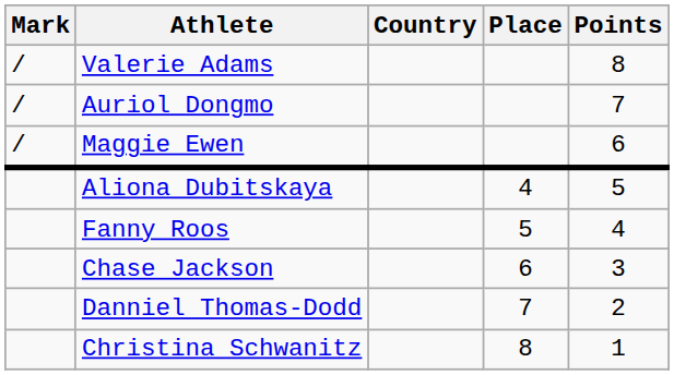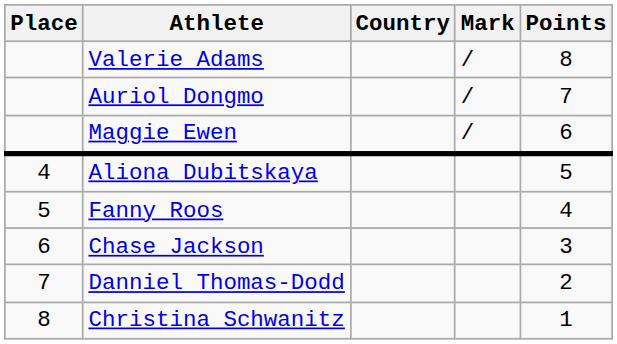columns swapped: Place <-> Mark
